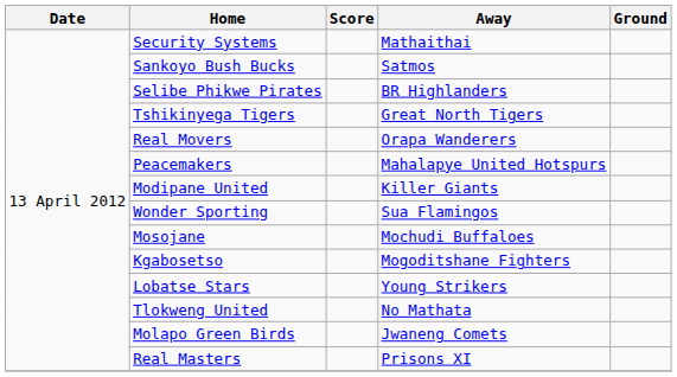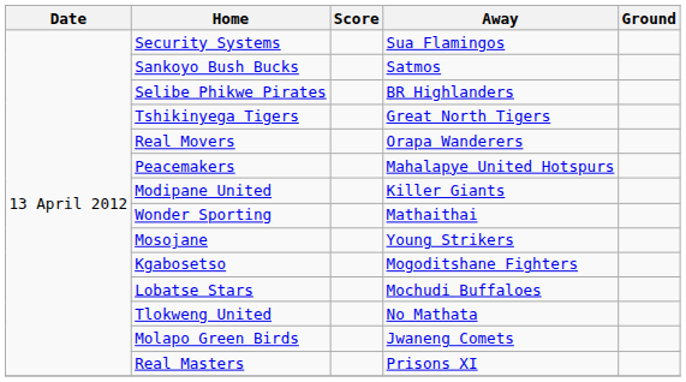Security Systems | Away: Mathaithai -> Sua Flamingos
Wonder Sporting | Away: Sua Flamingos -> Mathaithai
Mosojane | Away: Mochudi Buffaloes -> Young Strikers
Lobatse Stars | Away: Young Strikers -> Mochudi Buffaloes
